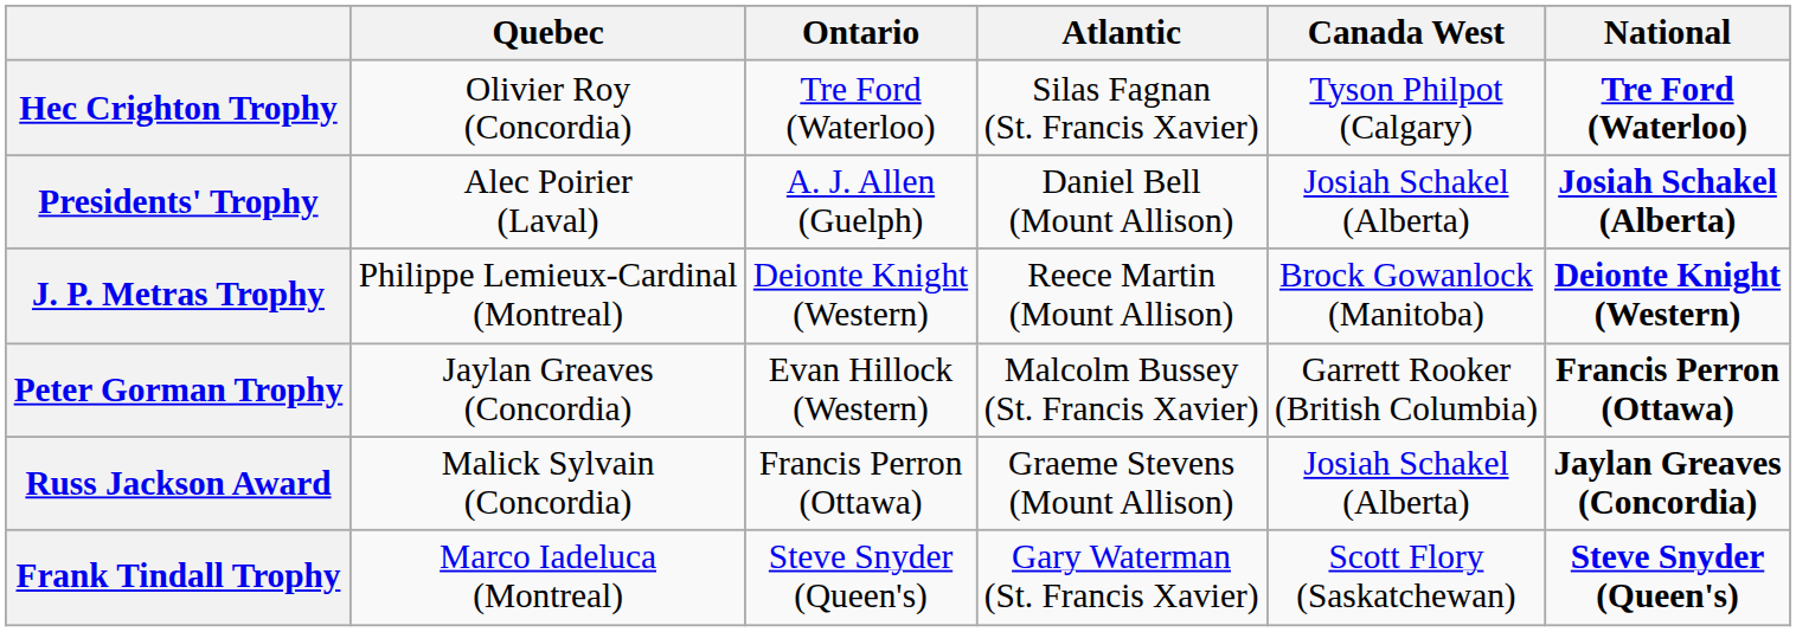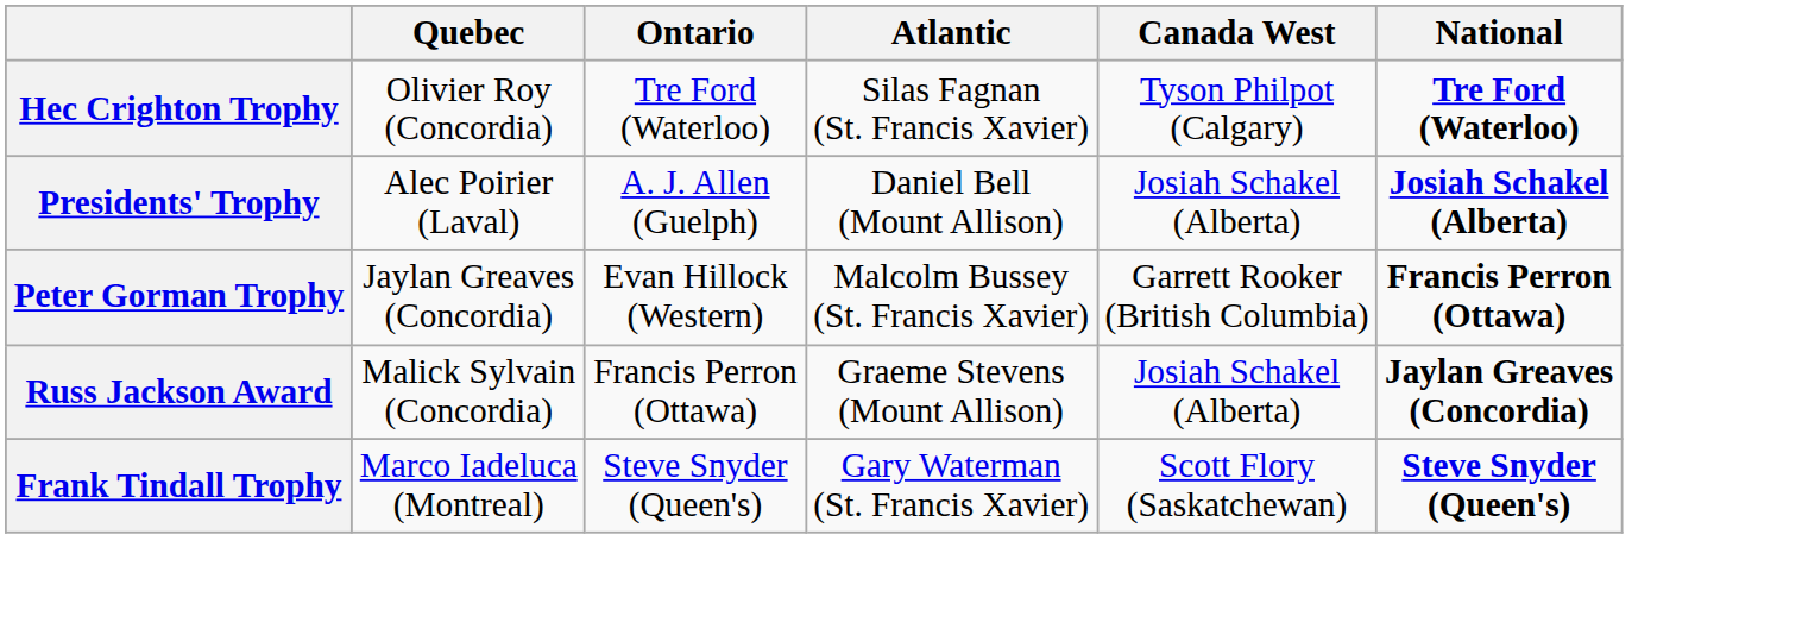- row: J. P. Metras Trophy | Philippe Lemieux-Cardinal (Montreal) | Deionte Knight (Western) | Reece Martin (Mount Allison) | Brock Gowanlock (Manitoba) | Deionte Knight (Western)
